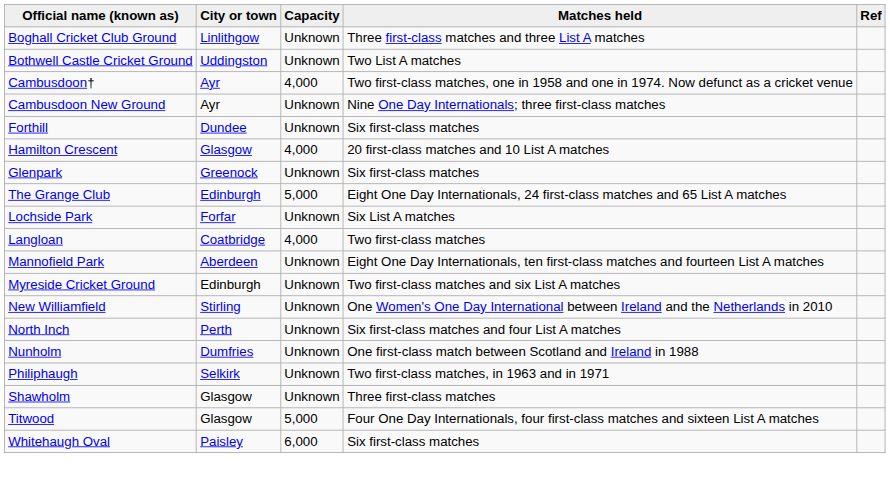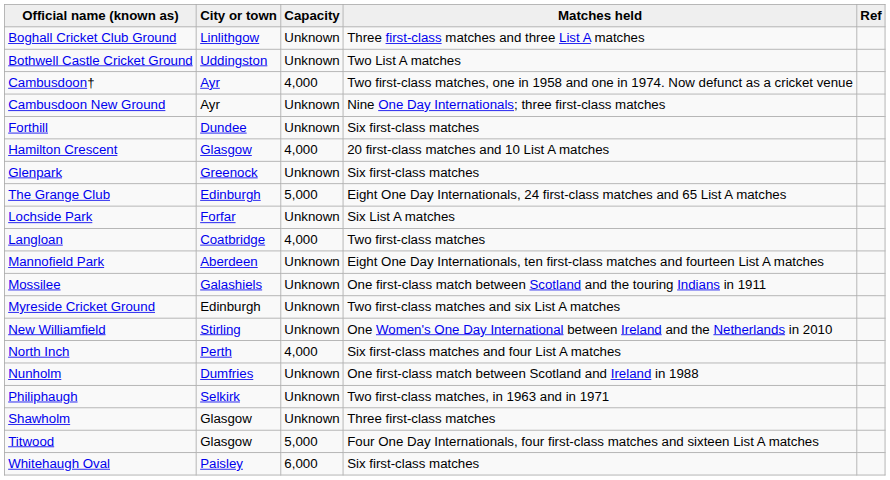+ row: Mossilee | Galashiels | Unknown | One first-class match between Scotland and the touring Indians in 1911
North Inch | Capacity: Unknown -> 4,000
